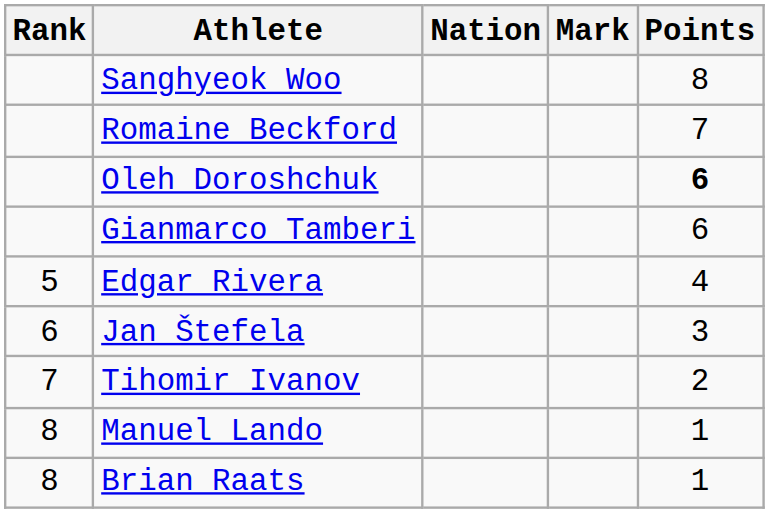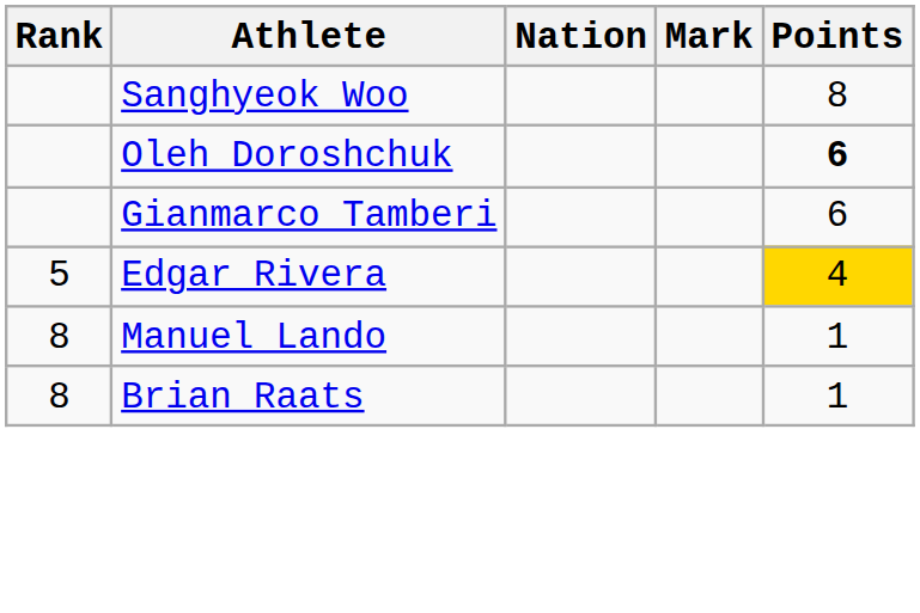- row: Romaine Beckford | 7
Edgar Rivera | Points: no background -> gold background
- row: 6 | Jan Štefela | 3
- row: 7 | Tihomir Ivanov | 2
